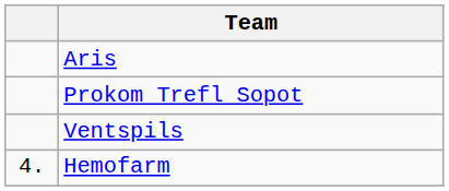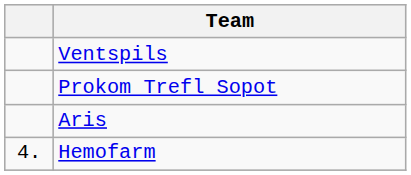rows swapped: Aris <-> Ventspils
